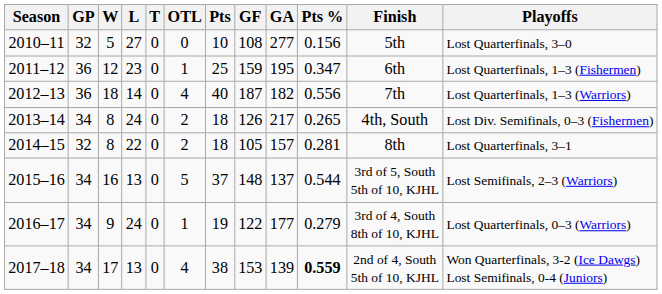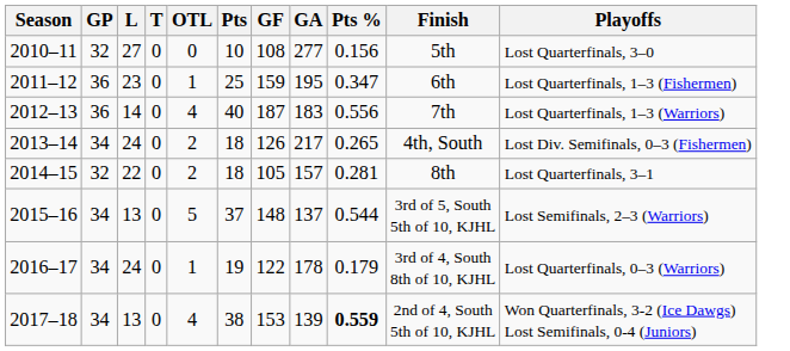- column: W | 5 | 12 | 18 | 8 | 8 | 16 | 9 | 17
2012–13 | GA: 182 -> 183
2016–17 | GA: 177 -> 178
2016–17 | Pts %: 0.279 -> 0.179
